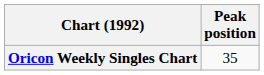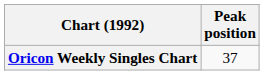Oricon Weekly Singles Chart | Peak position: 35 -> 37
